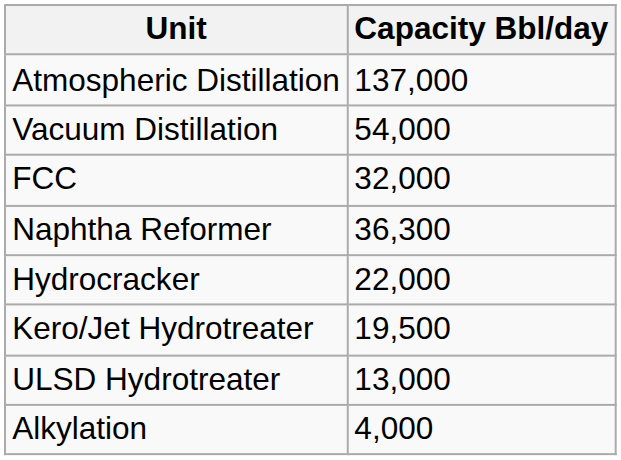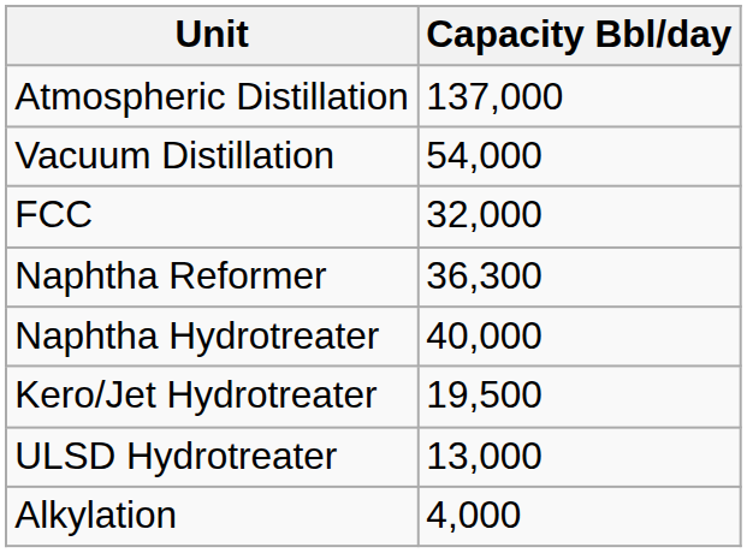- row: Hydrocracker | 22,000
+ row: Naphtha Hydrotreater | 40,000
